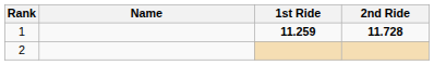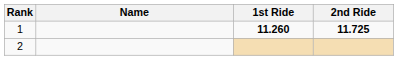1 | 1st Ride: 11.259 -> 11.260
1 | 2nd Ride: 11.728 -> 11.725
